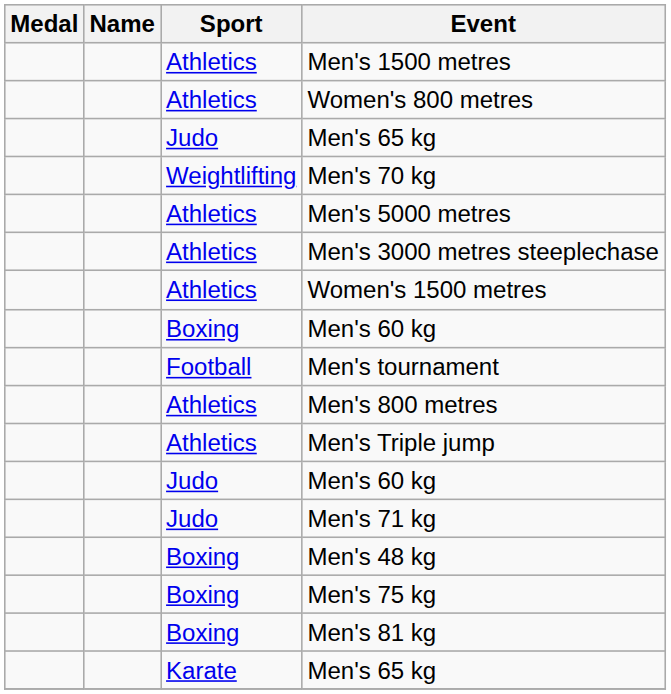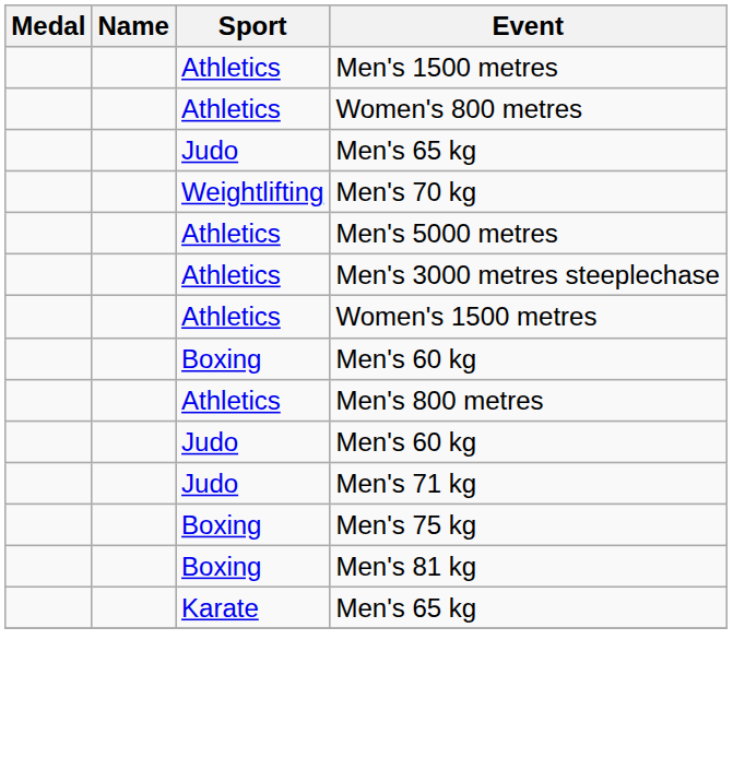- row: Football | Men's tournament
- row: Athletics | Men's Triple jump
- row: Boxing | Men's 48 kg
